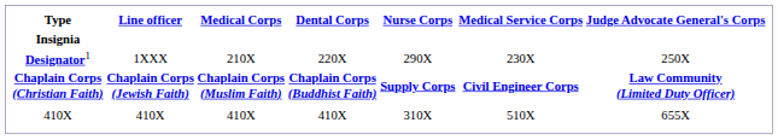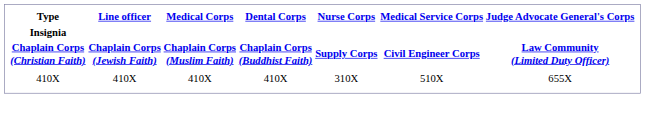- row: Designator1 | 1XXX | 210X | 220X | 290X | 230X | 250X
